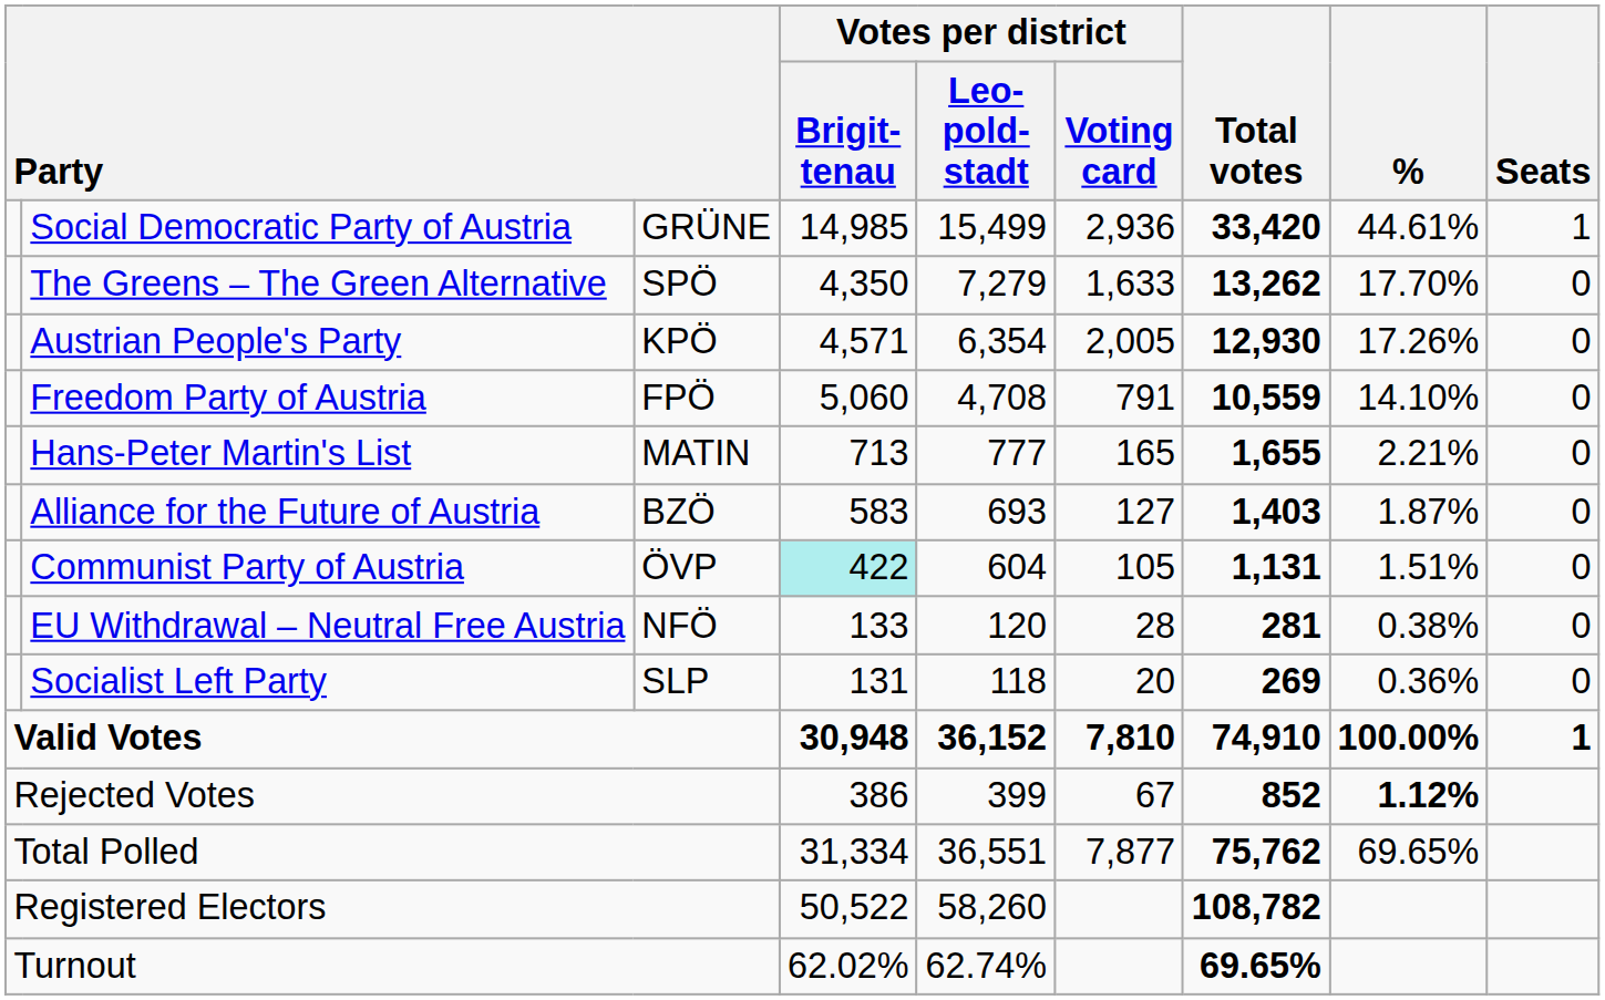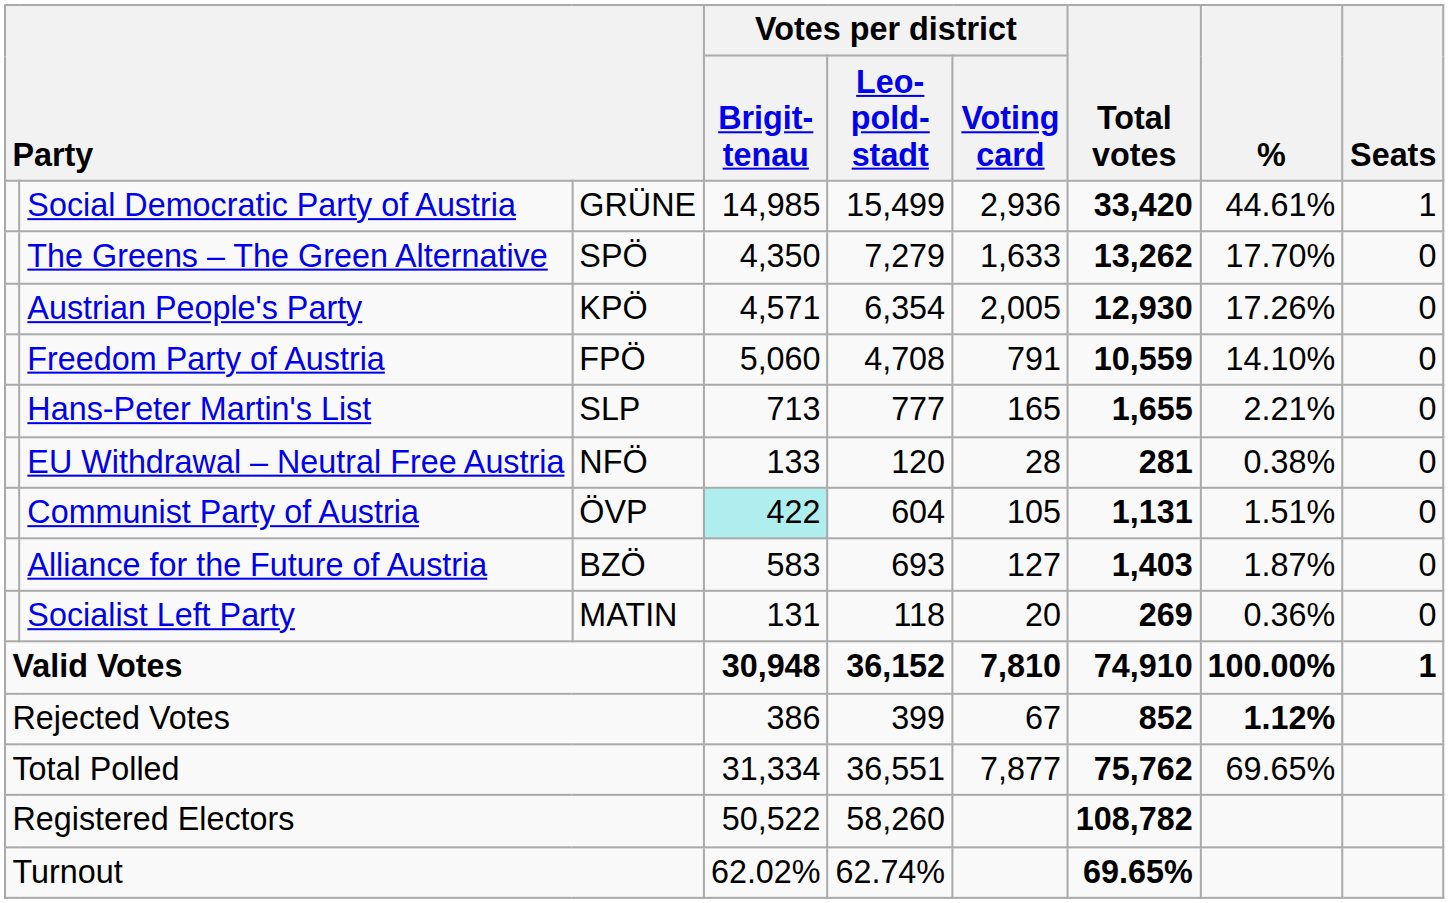Hans-Peter Martin's List | column 3: MATIN -> SLP
rows swapped: Alliance for the Future of Austria <-> EU Withdrawal – Neutral Free Austria
Socialist Left Party | column 3: SLP -> MATIN
